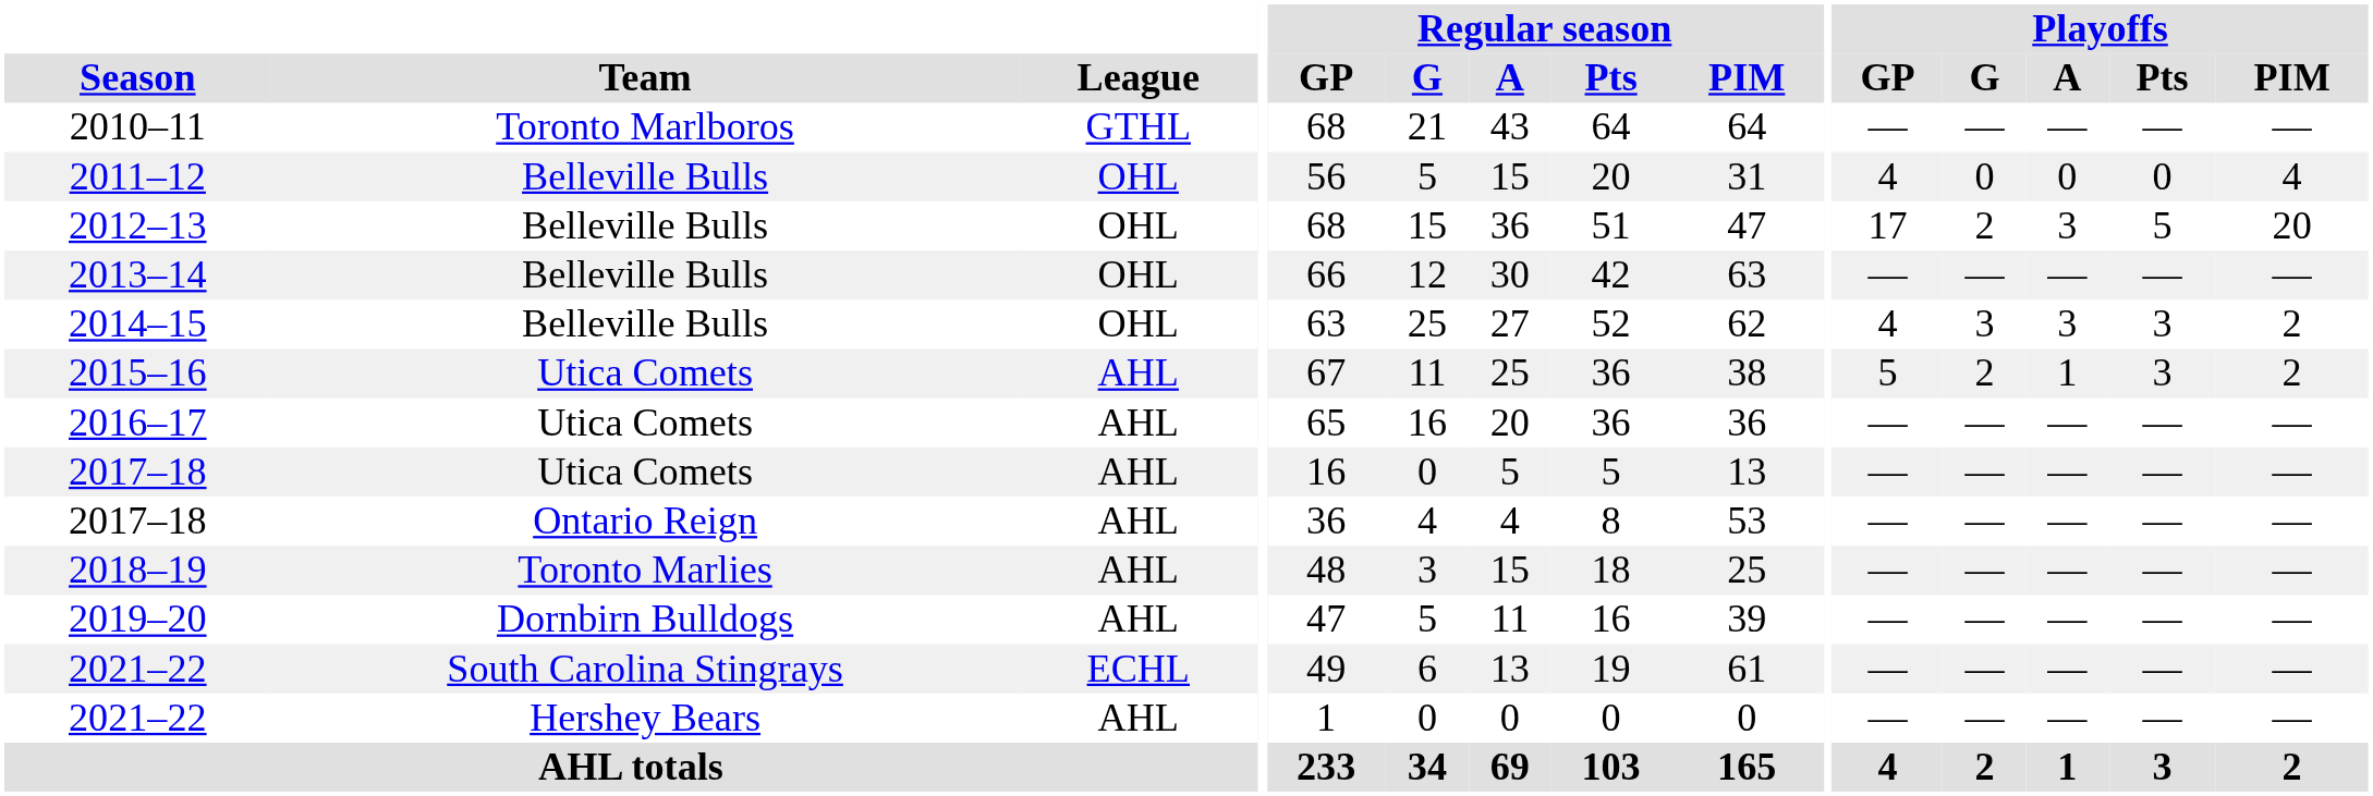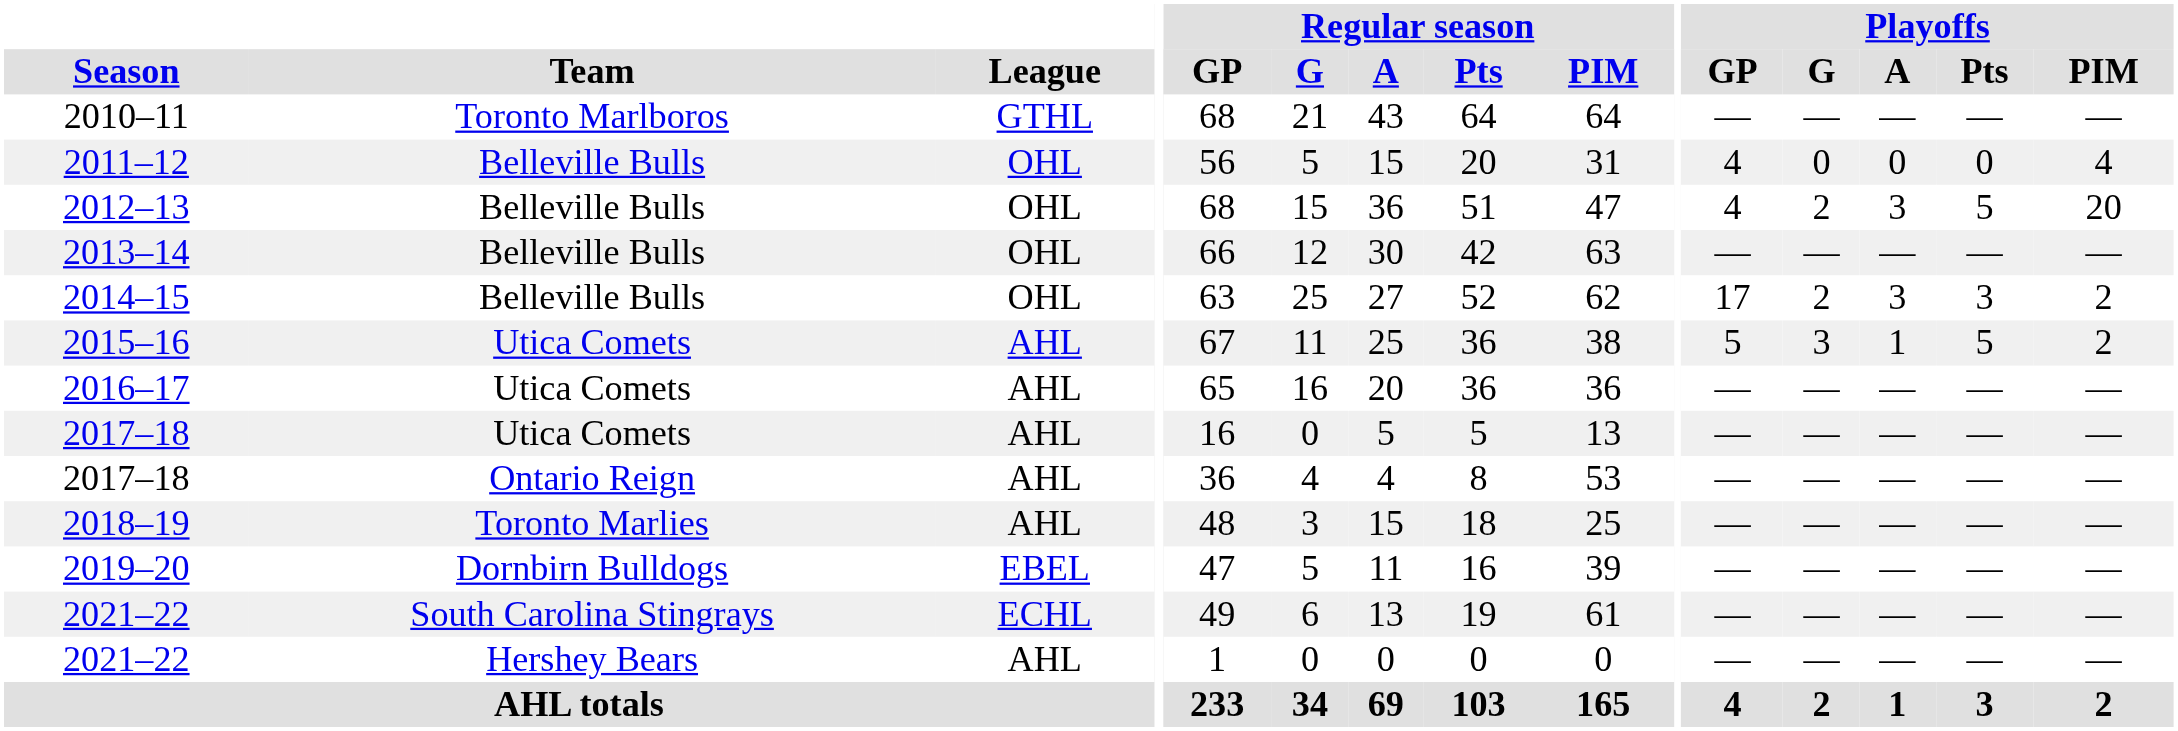2012–13 | Playoffs / GP: 17 -> 4
2014–15 | Playoffs / GP: 4 -> 17
2014–15 | Playoffs / G: 3 -> 2
2015–16 | Playoffs / G: 2 -> 3
2015–16 | Playoffs / Pts: 3 -> 5
2019–20 | League: AHL -> EBEL
